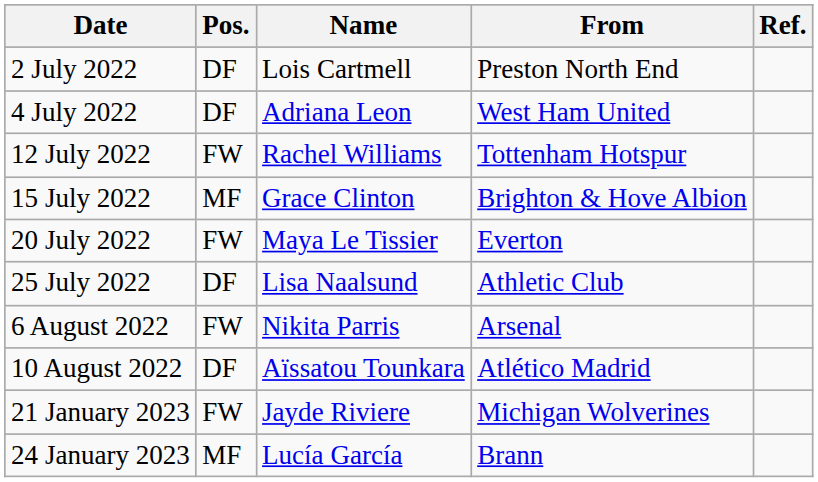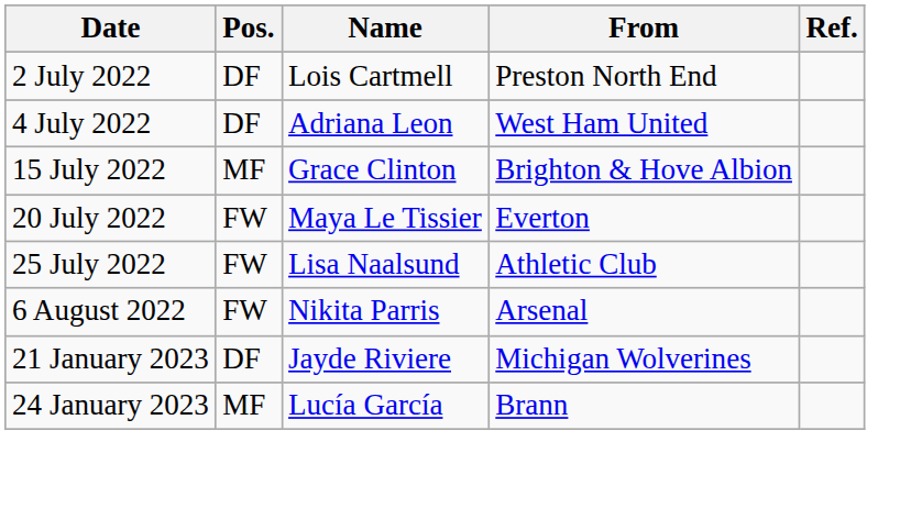- row: 12 July 2022 | FW | Rachel Williams | Tottenham Hotspur
25 July 2022 | Pos.: DF -> FW
- row: 10 August 2022 | DF | Aïssatou Tounkara | Atlético Madrid
21 January 2023 | Pos.: FW -> DF
